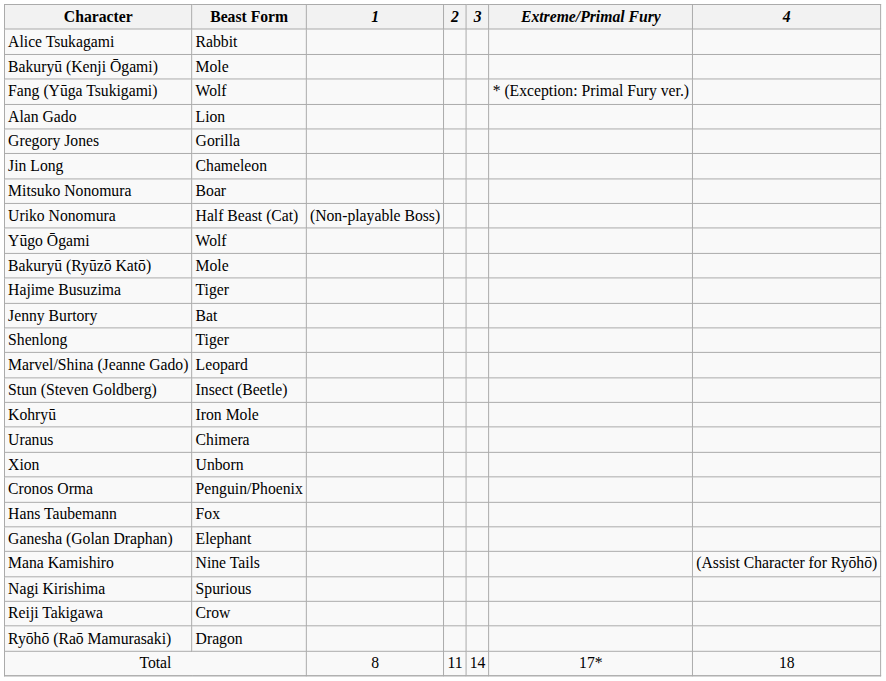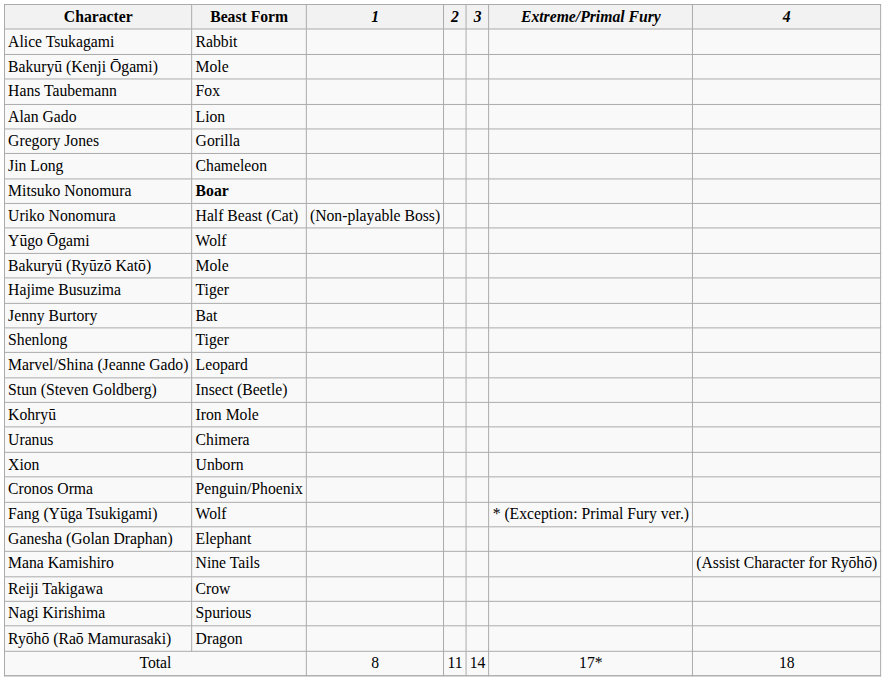rows swapped: Hans Taubemann <-> Fang (Yūga Tsukigami)
Mitsuko Nonomura | Beast Form: normal -> bold
rows swapped: Nagi Kirishima <-> Reiji Takigawa
